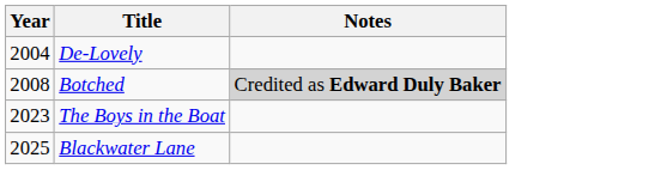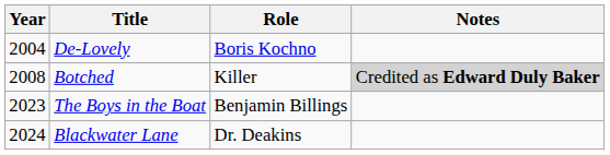+ column: Role | Boris Kochno | Killer | Benjamin Billings | Dr. Deakins
Blackwater Lane | Year: 2025 -> 2024
